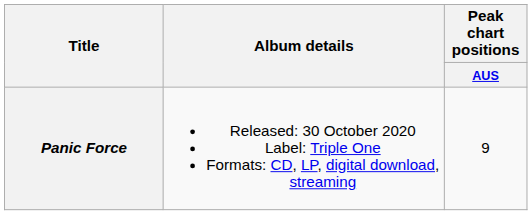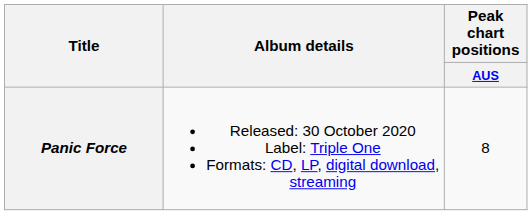Panic Force | Peak chart positions / AUS: 9 -> 8
